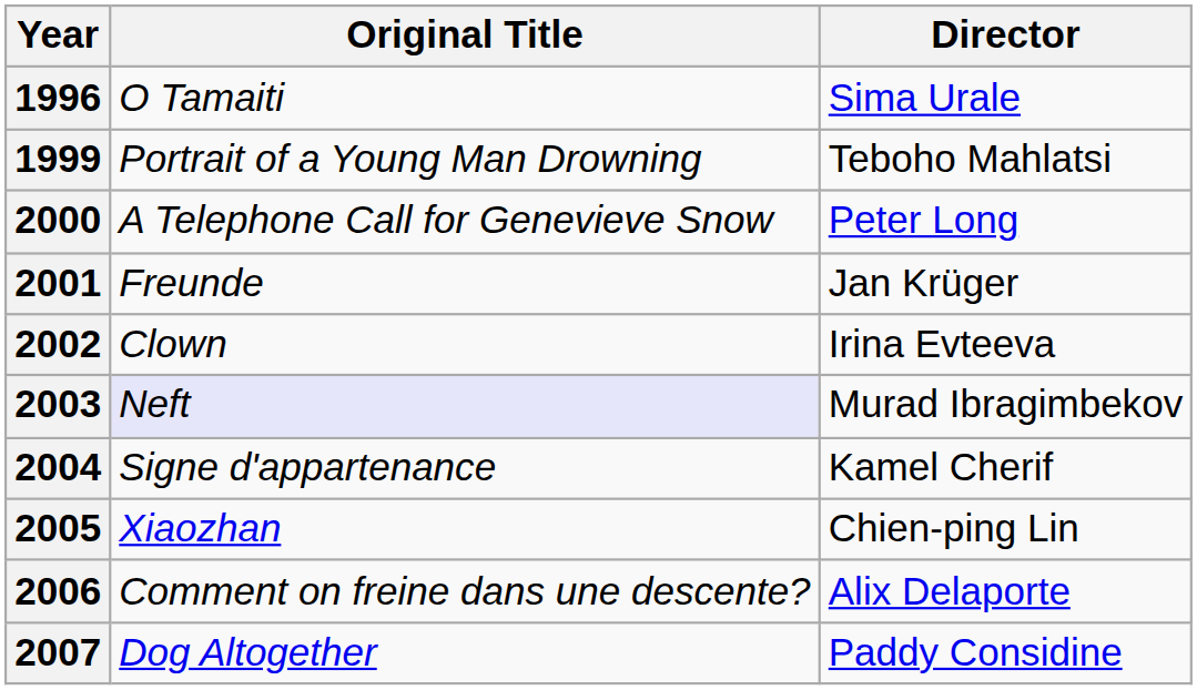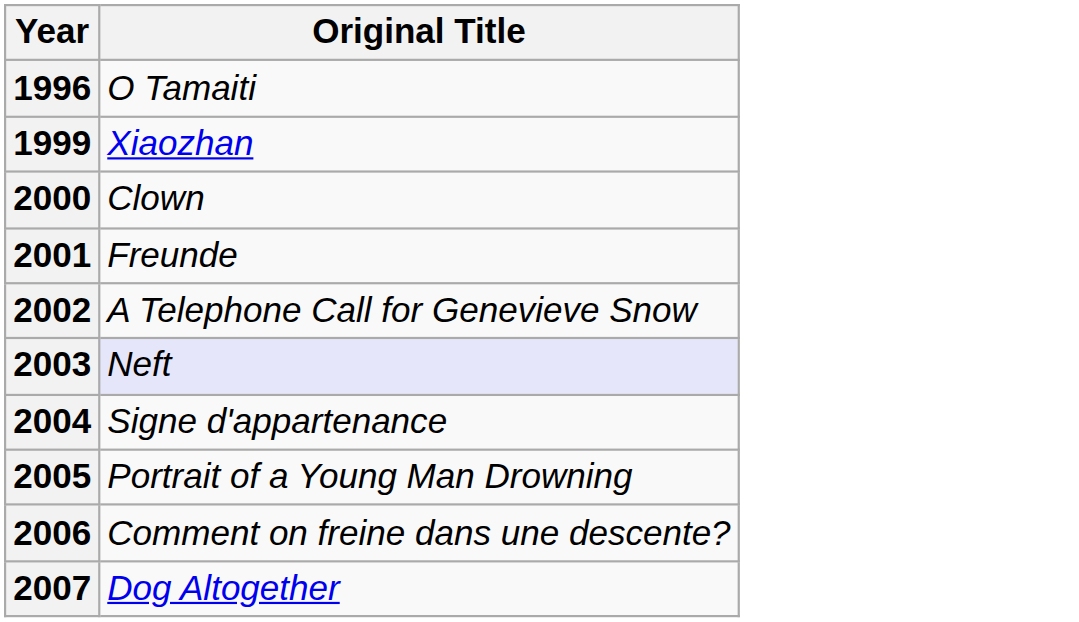- column: Director | Sima Urale | Teboho Mahlatsi | Peter Long | Jan Krüger | Irina Evteeva | Murad Ibragimbekov | Kamel Cherif | Chien-ping Lin | Alix Delaporte | Paddy Considine
1999 | Original Title: Portrait of a Young Man Drowning -> Xiaozhan
2000 | Original Title: A Telephone Call for Genevieve Snow -> Clown
2002 | Original Title: Clown -> A Telephone Call for Genevieve Snow
2005 | Original Title: Xiaozhan -> Portrait of a Young Man Drowning
